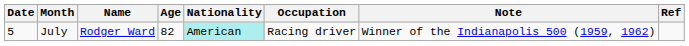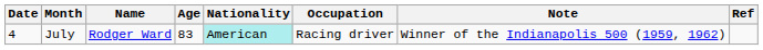July | Date: 5 -> 4
July | Age: 82 -> 83
